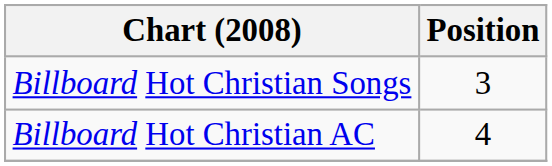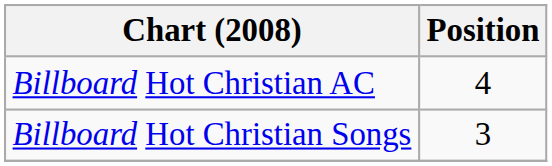rows swapped: Billboard Hot Christian Songs <-> Billboard Hot Christian AC
